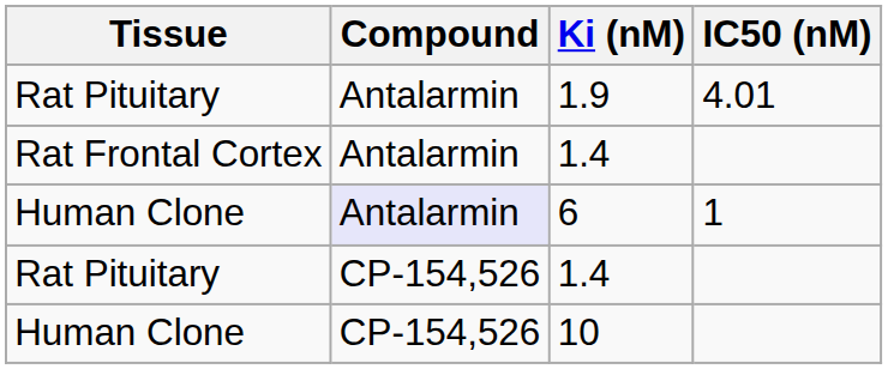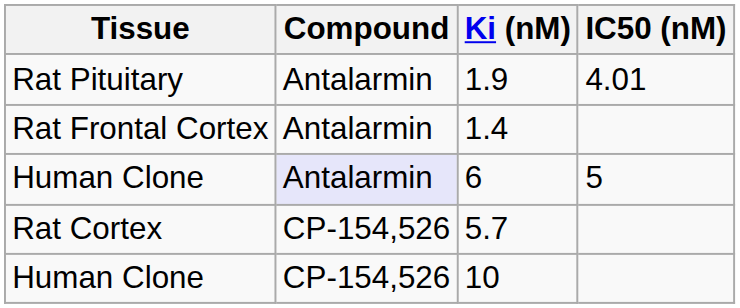6 | IC50 (nM): 1 -> 5
- row: Rat Pituitary | CP-154,526 | 1.4
+ row: Rat Cortex | CP-154,526 | 5.7
